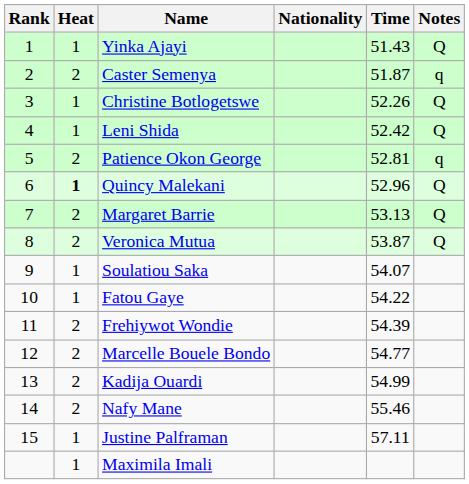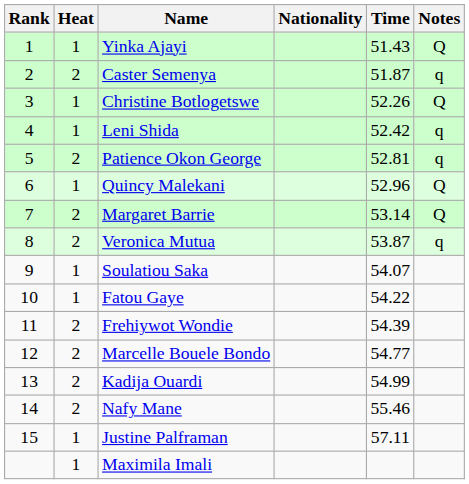Leni Shida | Notes: Q -> q
Quincy Malekani | Heat: bold -> normal
Margaret Barrie | Time: 53.13 -> 53.14
Veronica Mutua | Notes: Q -> q
